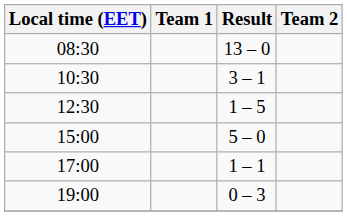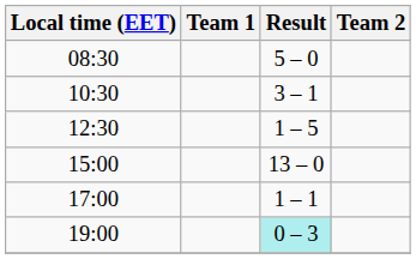08:30 | Result: 13 – 0 -> 5 – 0
15:00 | Result: 5 – 0 -> 13 – 0
19:00 | Result: no background -> paleturquoise background
